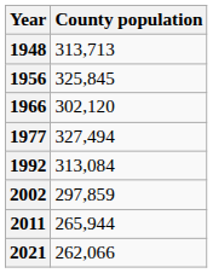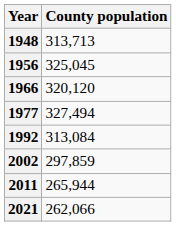1956 | County population: 325,845 -> 325,045
1966 | County population: 302,120 -> 320,120
